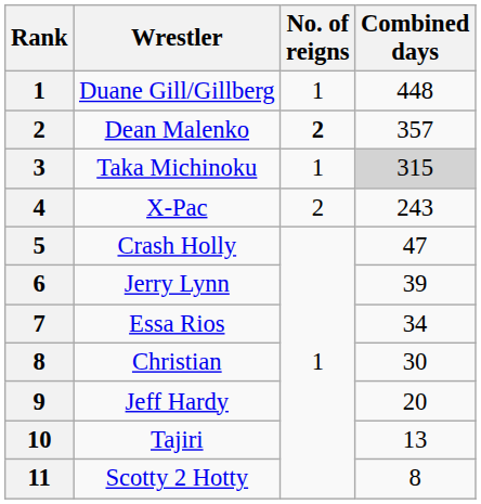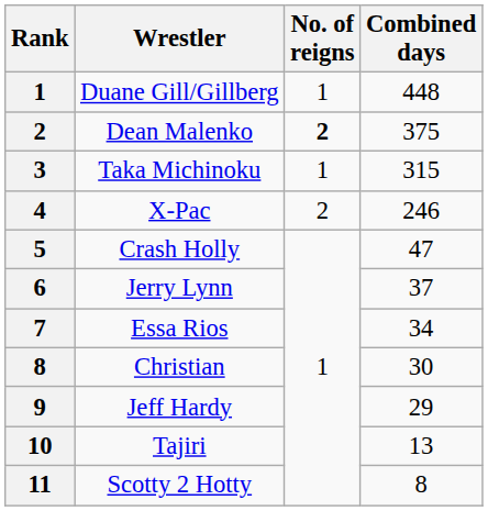Dean Malenko | Combined days: 357 -> 375
Taka Michinoku | Combined days: lightgrey background -> no background
X-Pac | Combined days: 243 -> 246
Jerry Lynn | Combined days: 39 -> 37
Jeff Hardy | Combined days: 20 -> 29
